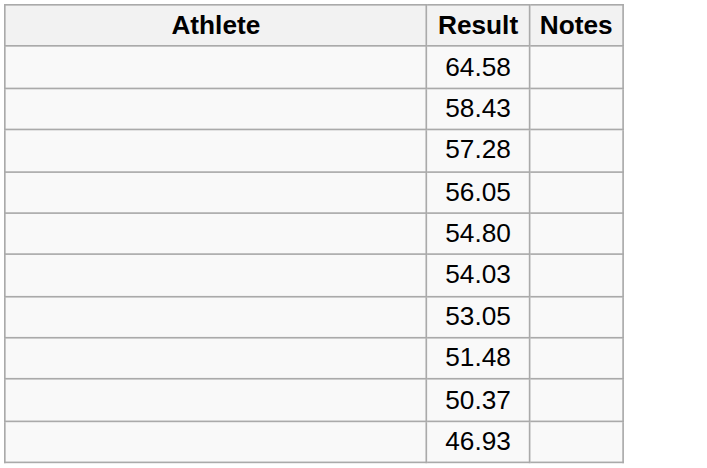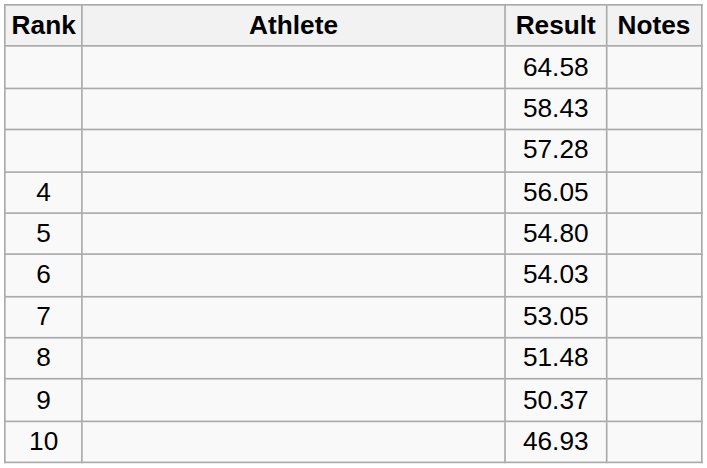+ column: Rank | 4 | 5 | 6 | 7 | 8 | 9 | 10
